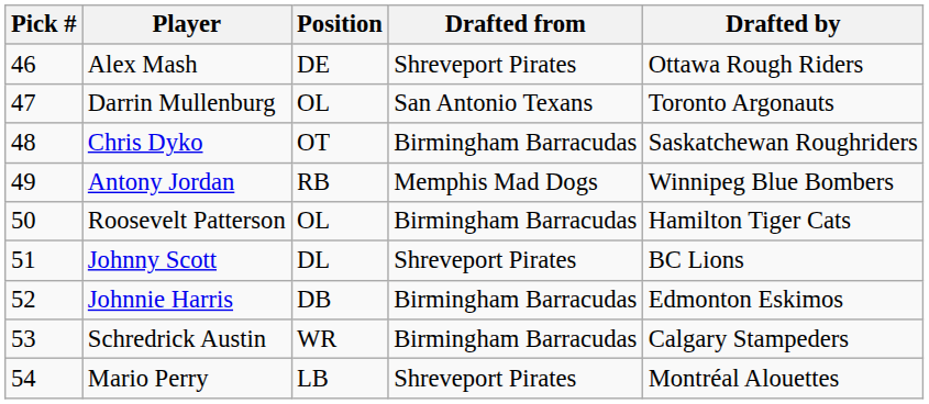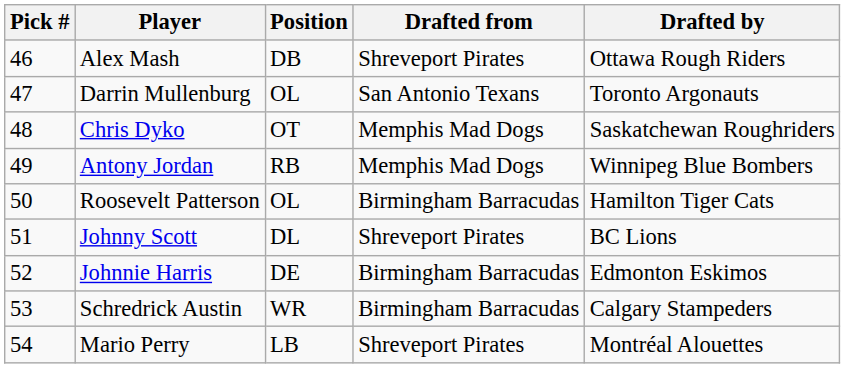Alex Mash | Position: DE -> DB
Chris Dyko | Drafted from: Birmingham Barracudas -> Memphis Mad Dogs
Johnnie Harris | Position: DB -> DE
